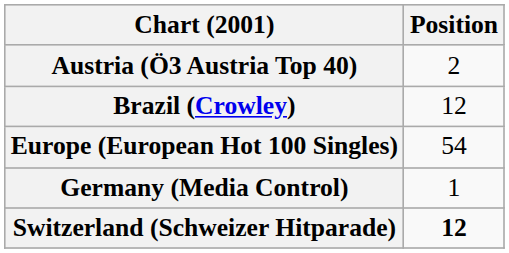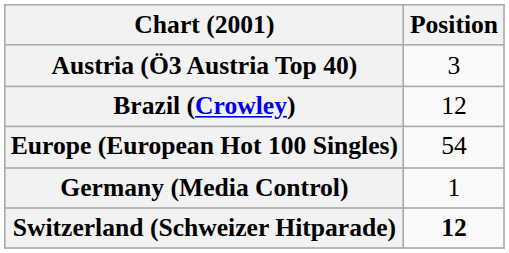Austria (Ö3 Austria Top 40) | Position: 2 -> 3
